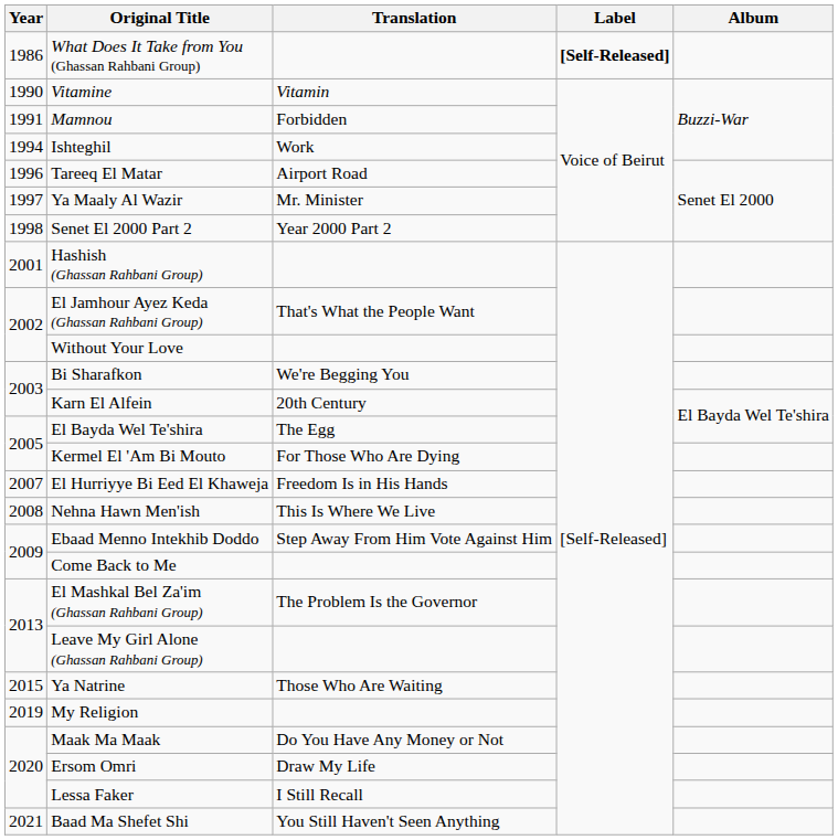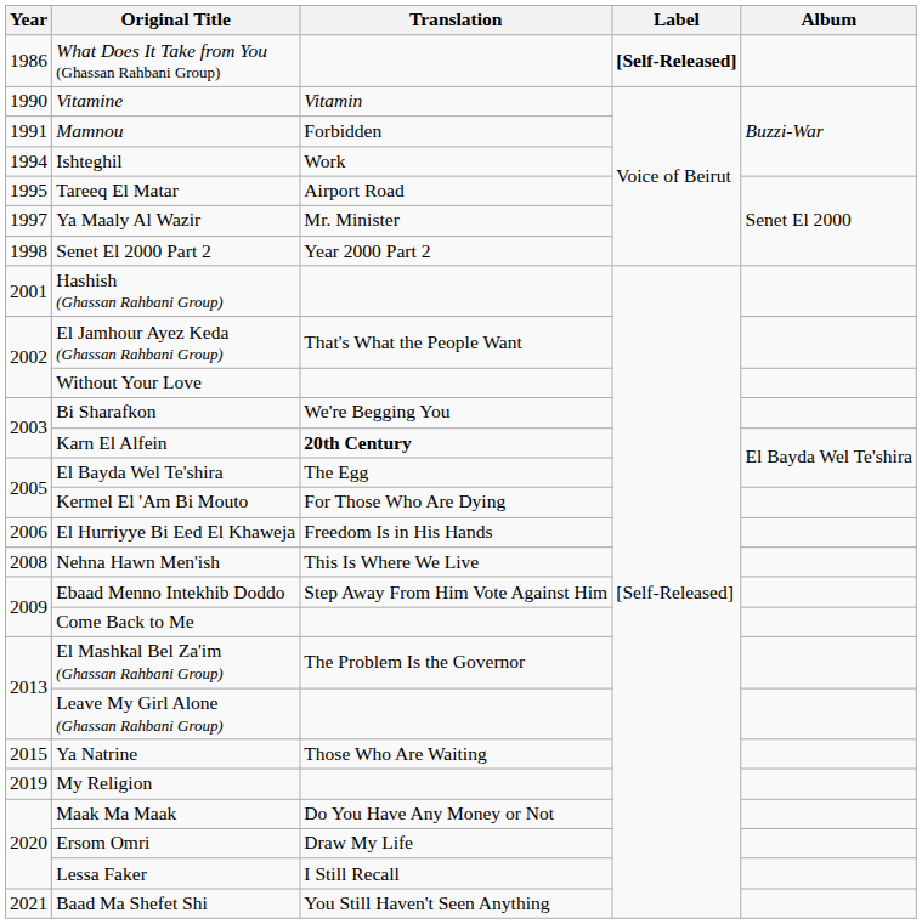Tareeq El Matar | Year: 1996 -> 1995
Karn El Alfein | Translation: normal -> bold
El Hurriyye Bi Eed El Khaweja | Year: 2007 -> 2006
